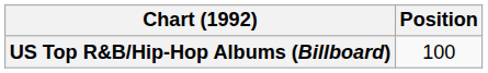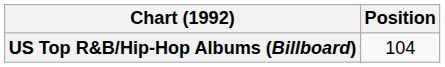US Top R&B/Hip-Hop Albums (Billboard) | Position: 100 -> 104
